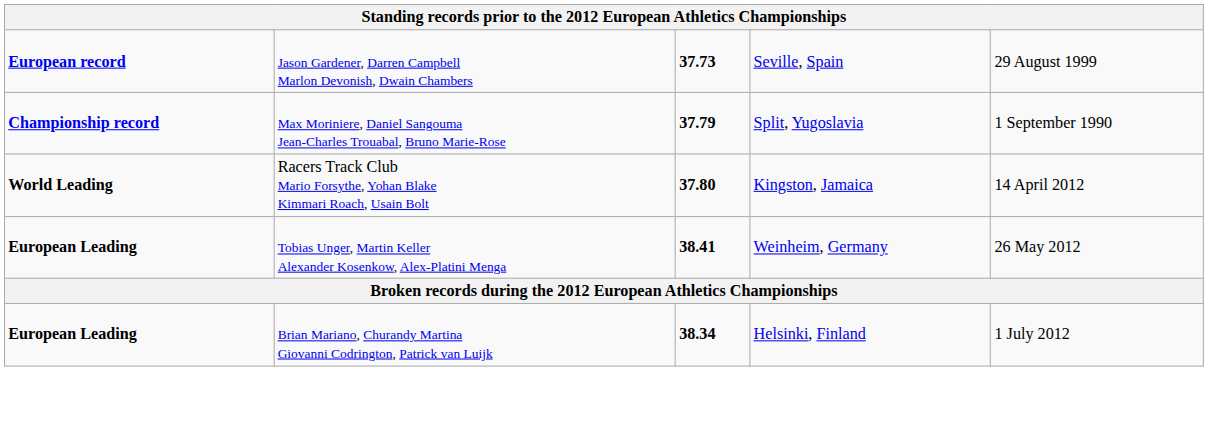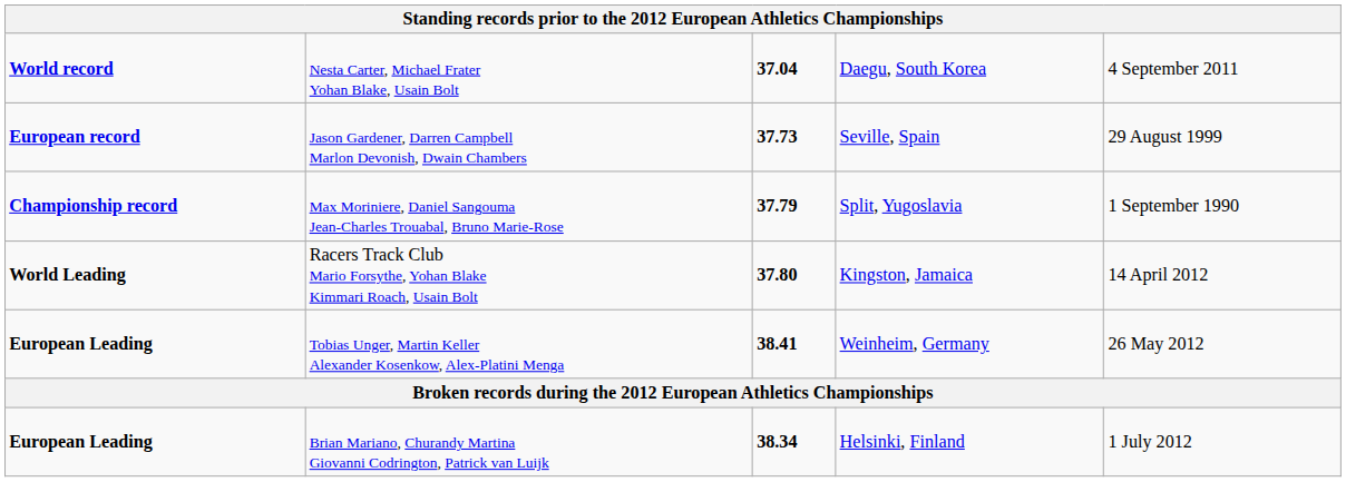+ row: World record | Nesta Carter, Michael Frater Yohan Blake, Usain Bolt | 37.04 | Daegu, South Korea | 4 September 2011
